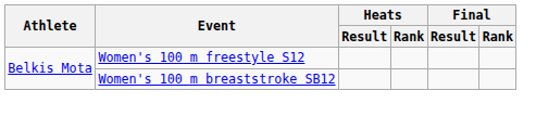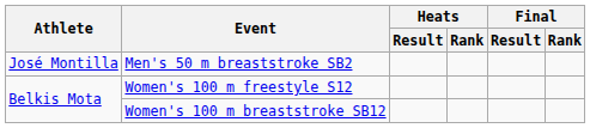+ row: José Montilla | Men's 50 m breaststroke SB2
